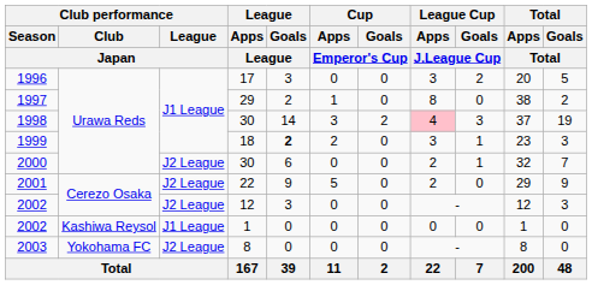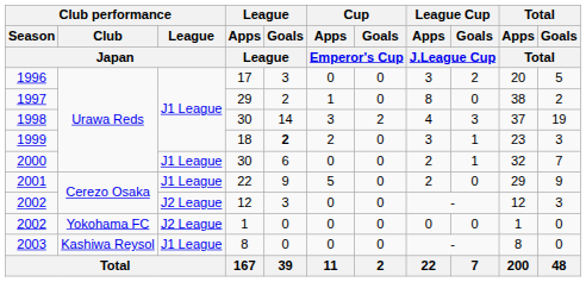1998 | League Cup / Apps / J.League Cup: pink background -> no background
2000 | Club performance / League / Japan: J2 League -> J1 League
2001 | Club performance / League / Japan: J2 League -> J1 League
2002 / 1 | Club performance / Club / Japan: Kashiwa Reysol -> Yokohama FC
2002 / 1 | Club performance / League / Japan: J1 League -> J2 League
2003 | Club performance / Club / Japan: Yokohama FC -> Kashiwa Reysol
2003 | Club performance / League / Japan: J2 League -> J1 League
